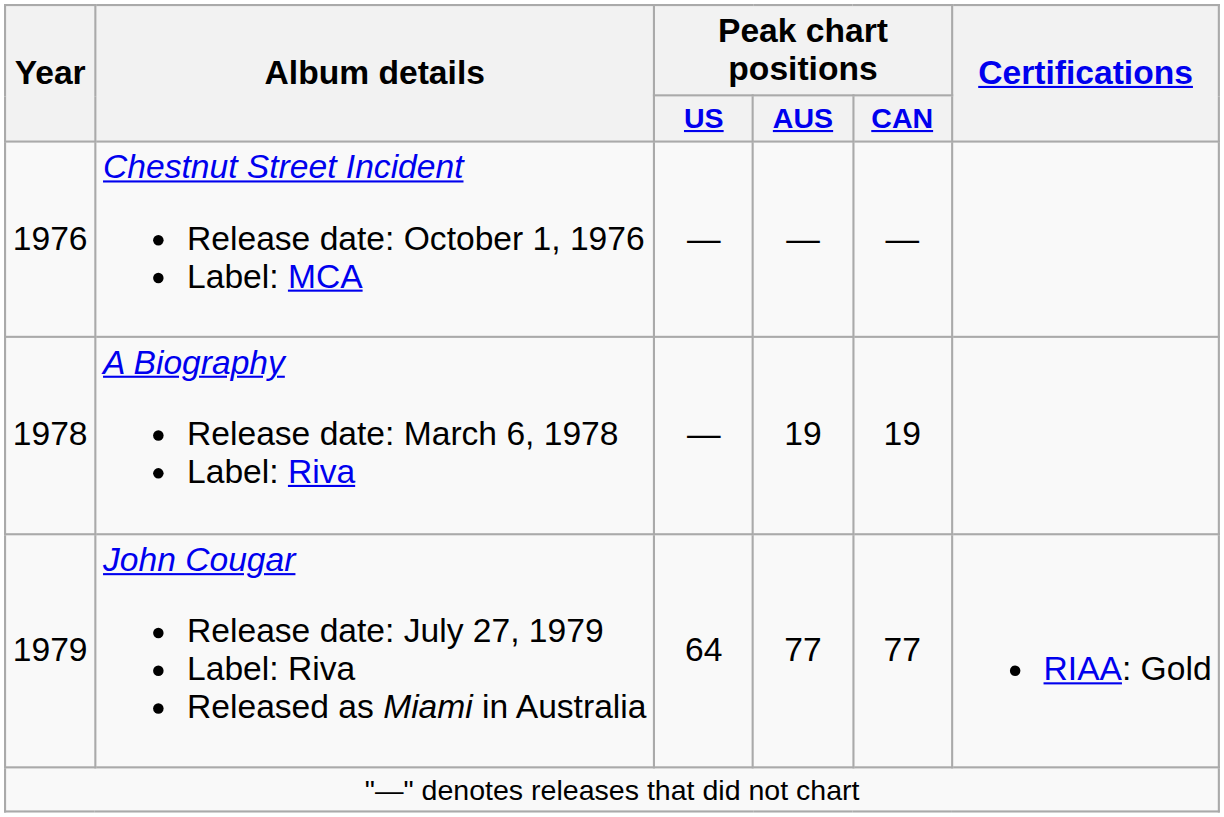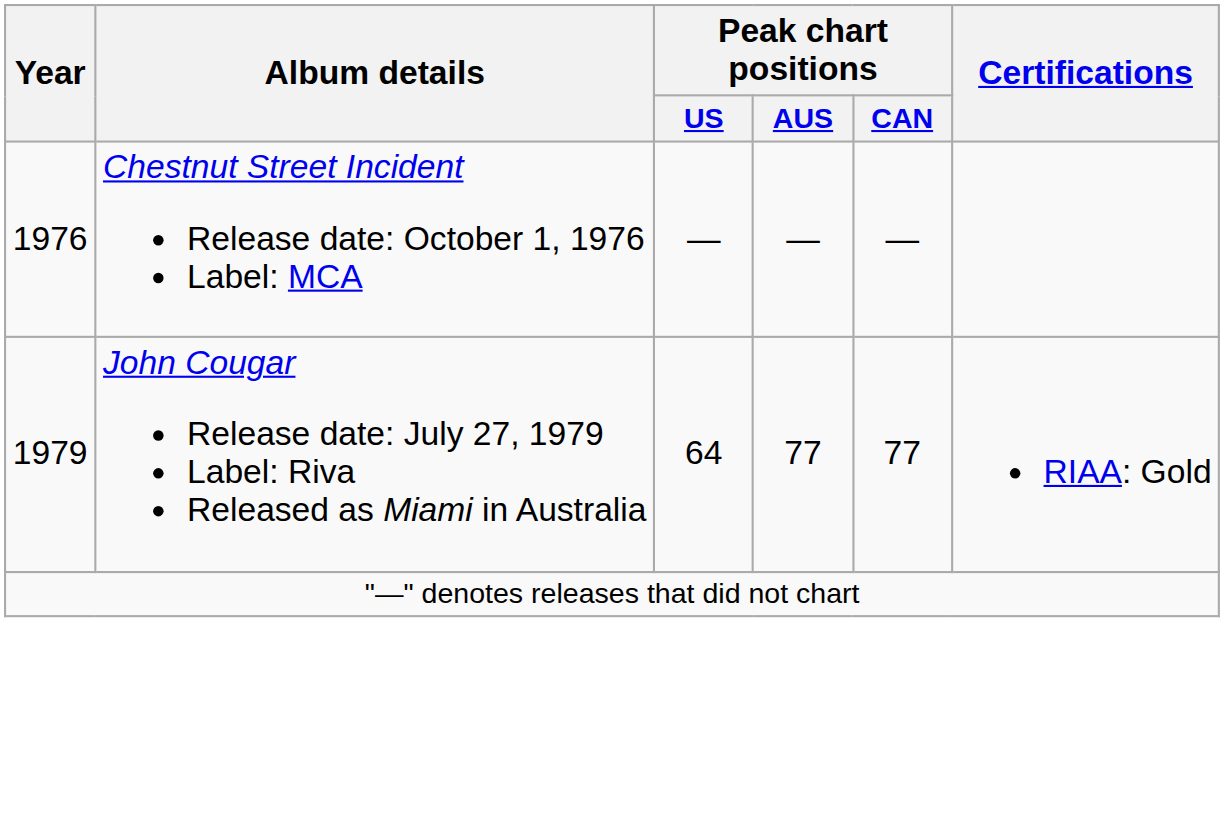- row: 1978 | A Biography Release date: March 6, 1978 Label: Riva | — | 19 | 19
